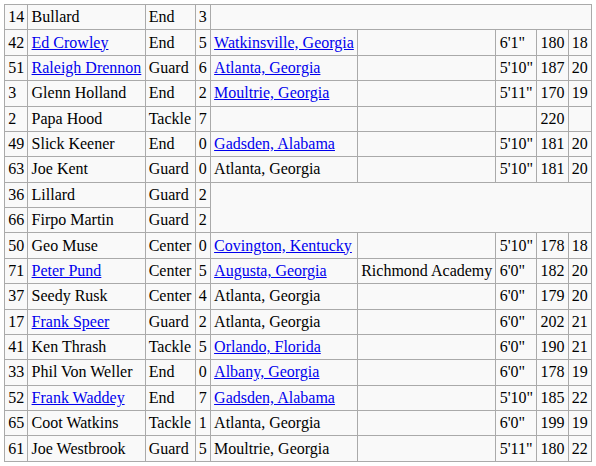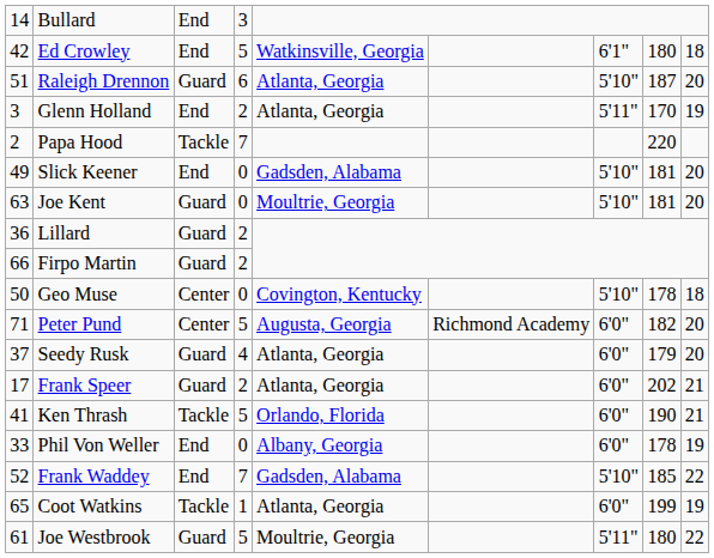Glenn Holland | column 5: Moultrie, Georgia -> Atlanta, Georgia
Joe Kent | column 5: Atlanta, Georgia -> Moultrie, Georgia
Seedy Rusk | column 3: Center -> Guard
